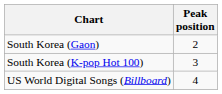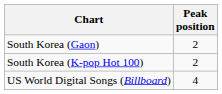South Korea (K-pop Hot 100) | Peak position: 3 -> 2
